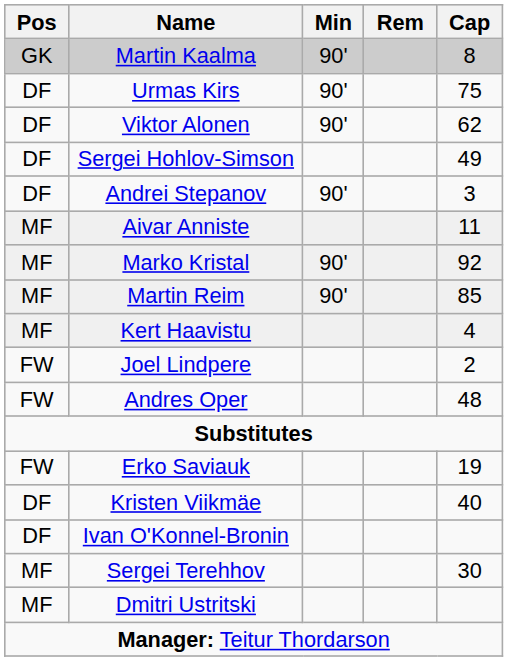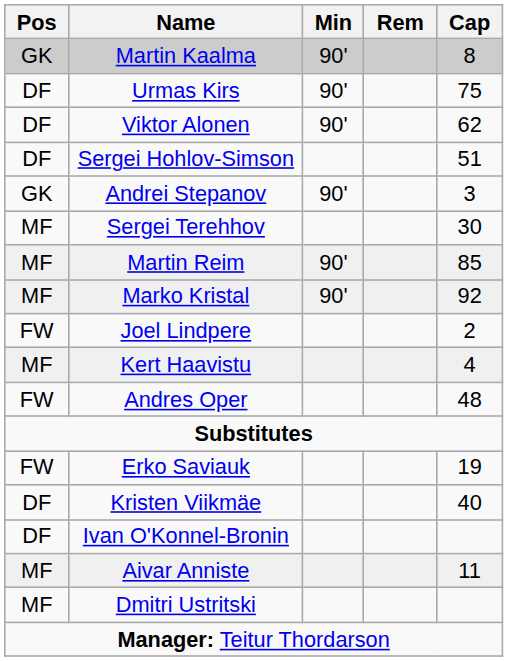Sergei Hohlov-Simson | Cap: 49 -> 51
Andrei Stepanov | Pos: DF -> GK
rows swapped: Aivar Anniste <-> Sergei Terehhov
rows swapped: Martin Reim <-> Marko Kristal
rows swapped: Kert Haavistu <-> Joel Lindpere
